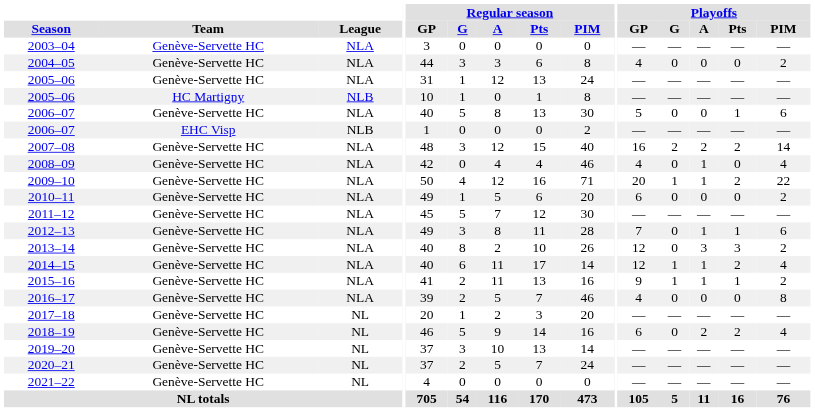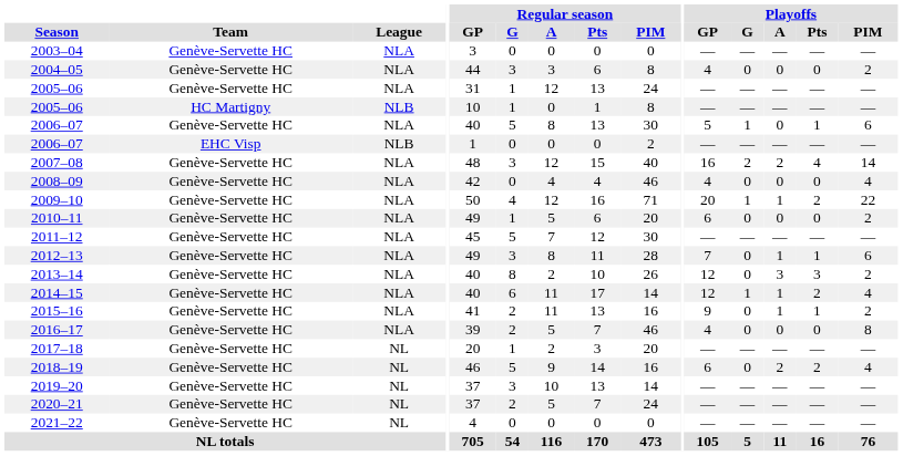2006–07 / Genève-Servette HC | Playoffs / G: 0 -> 1
2007–08 | Playoffs / Pts: 2 -> 4
2008–09 | Playoffs / A: 1 -> 0
2015–16 | Playoffs / G: 1 -> 0
